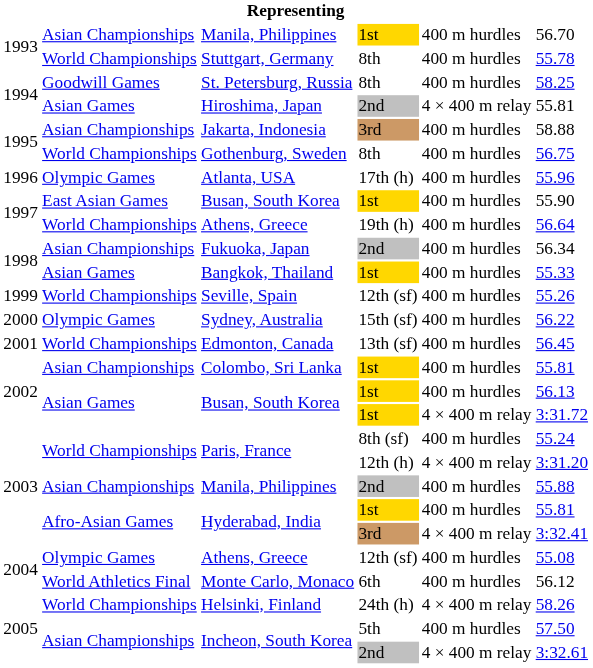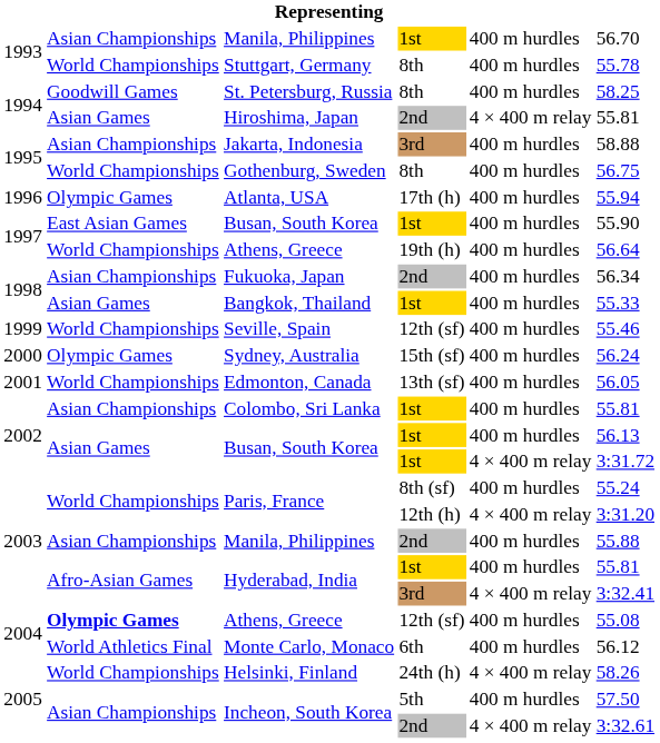Atlanta, USA | column 6: 55.96 -> 55.94
Seville, Spain | column 6: 55.26 -> 55.46
Sydney, Australia | column 6: 56.22 -> 56.24
Edmonton, Canada | column 6: 56.45 -> 56.05
Athens, Greece / 12th (sf) | column 2: normal -> bold
